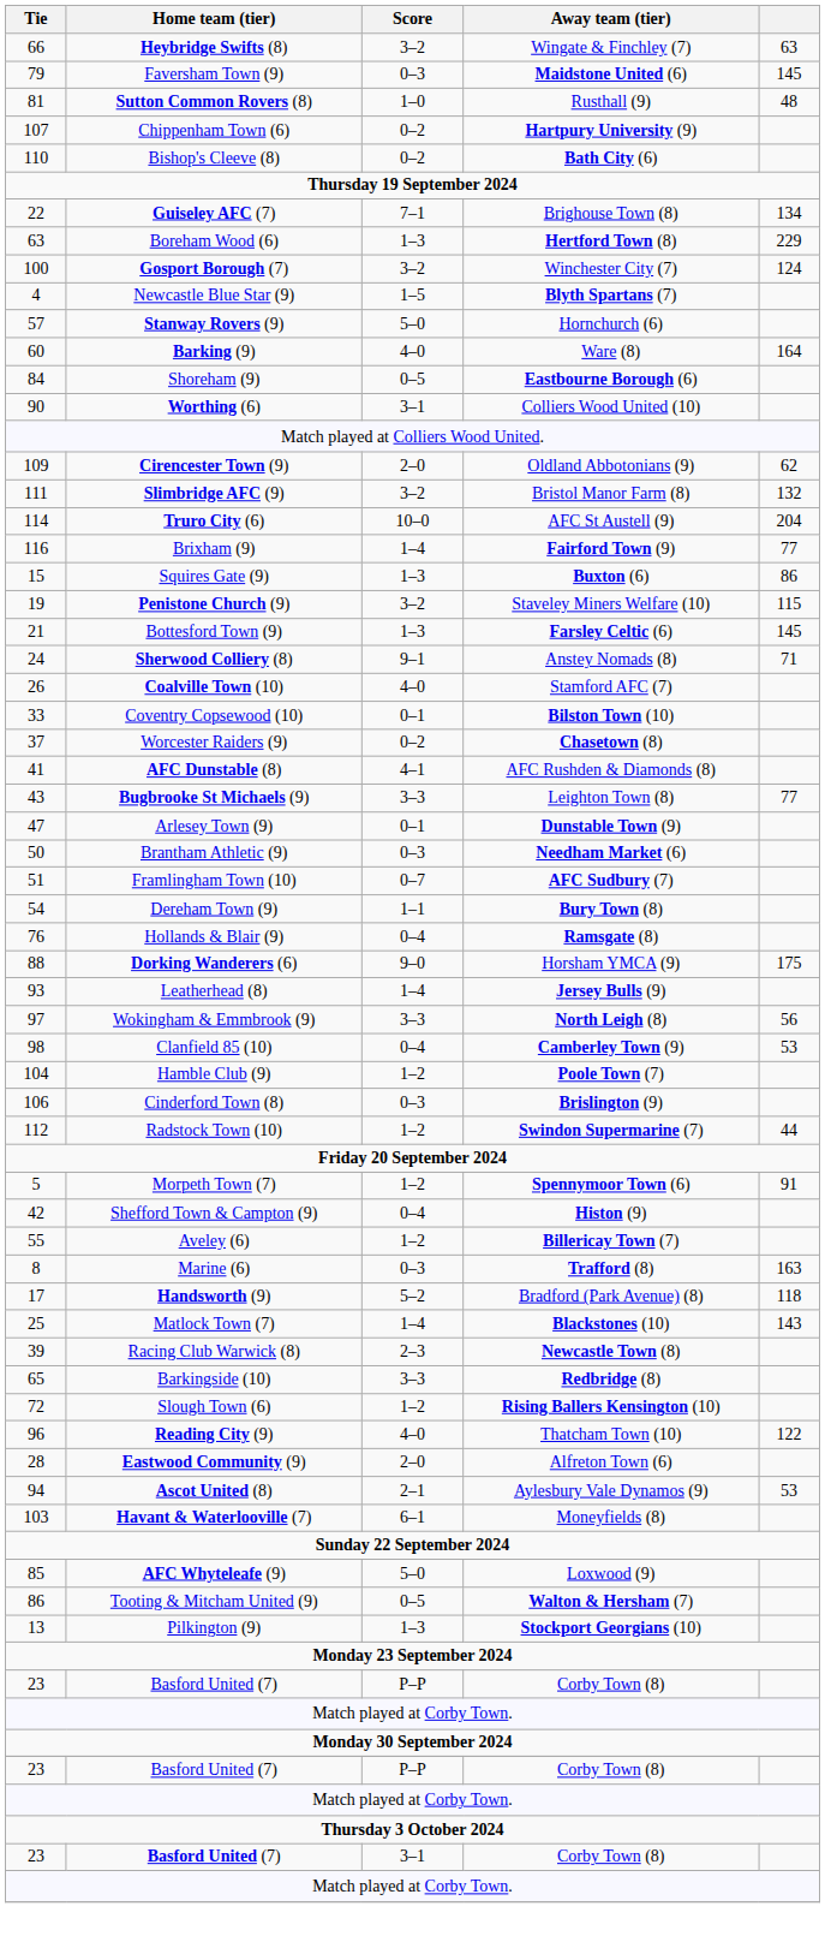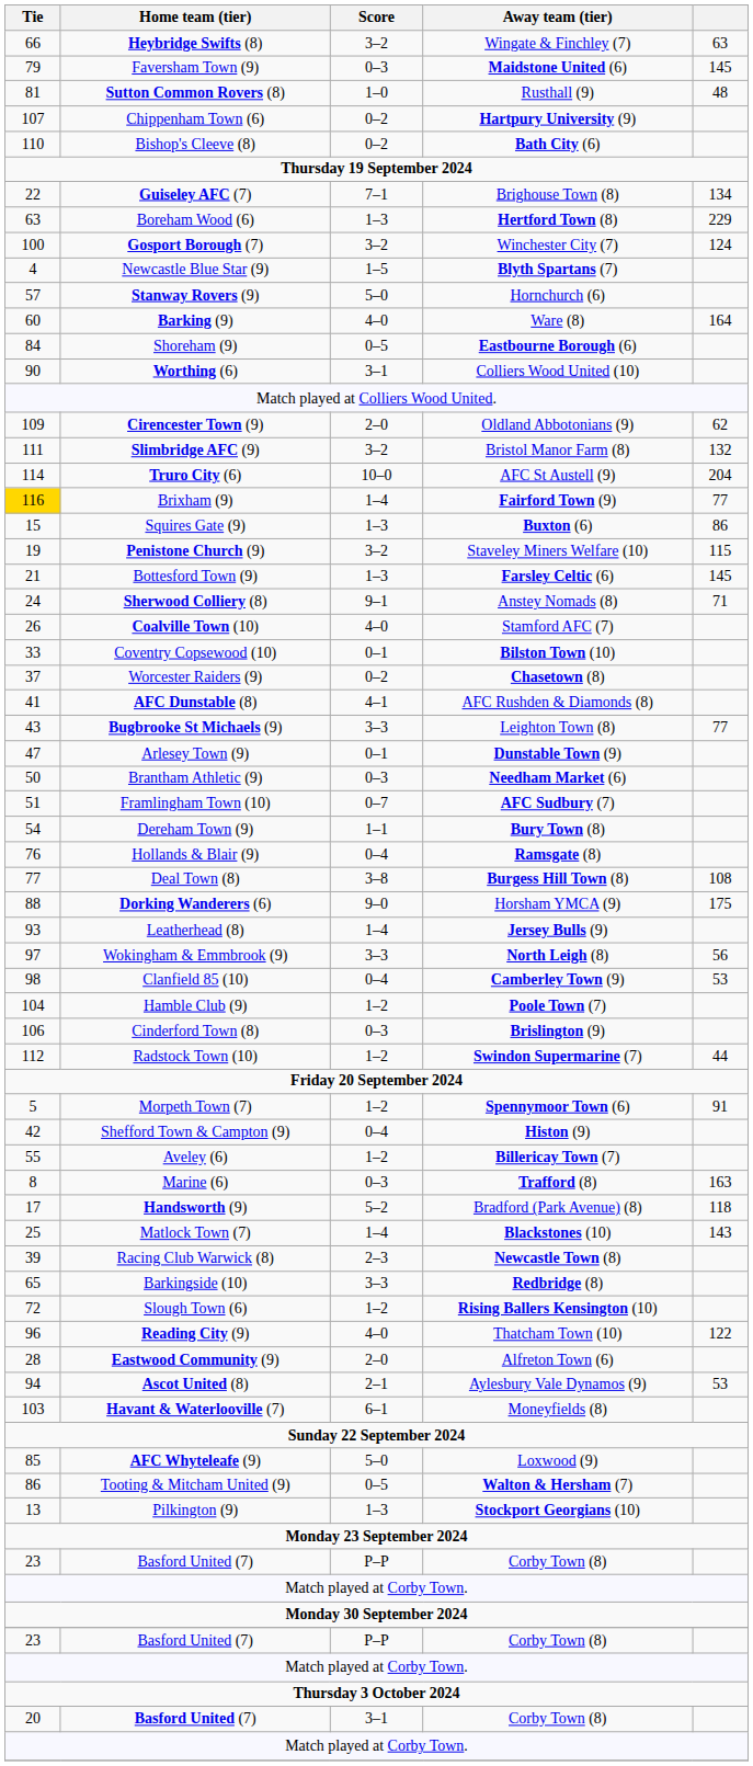Brixham (9) | Tie: no background -> gold background
+ row: 77 | Deal Town (8) | 3–8 | Burgess Hill Town (8) | 108
Basford United (7) / 3–1 | Tie: 23 -> 20
